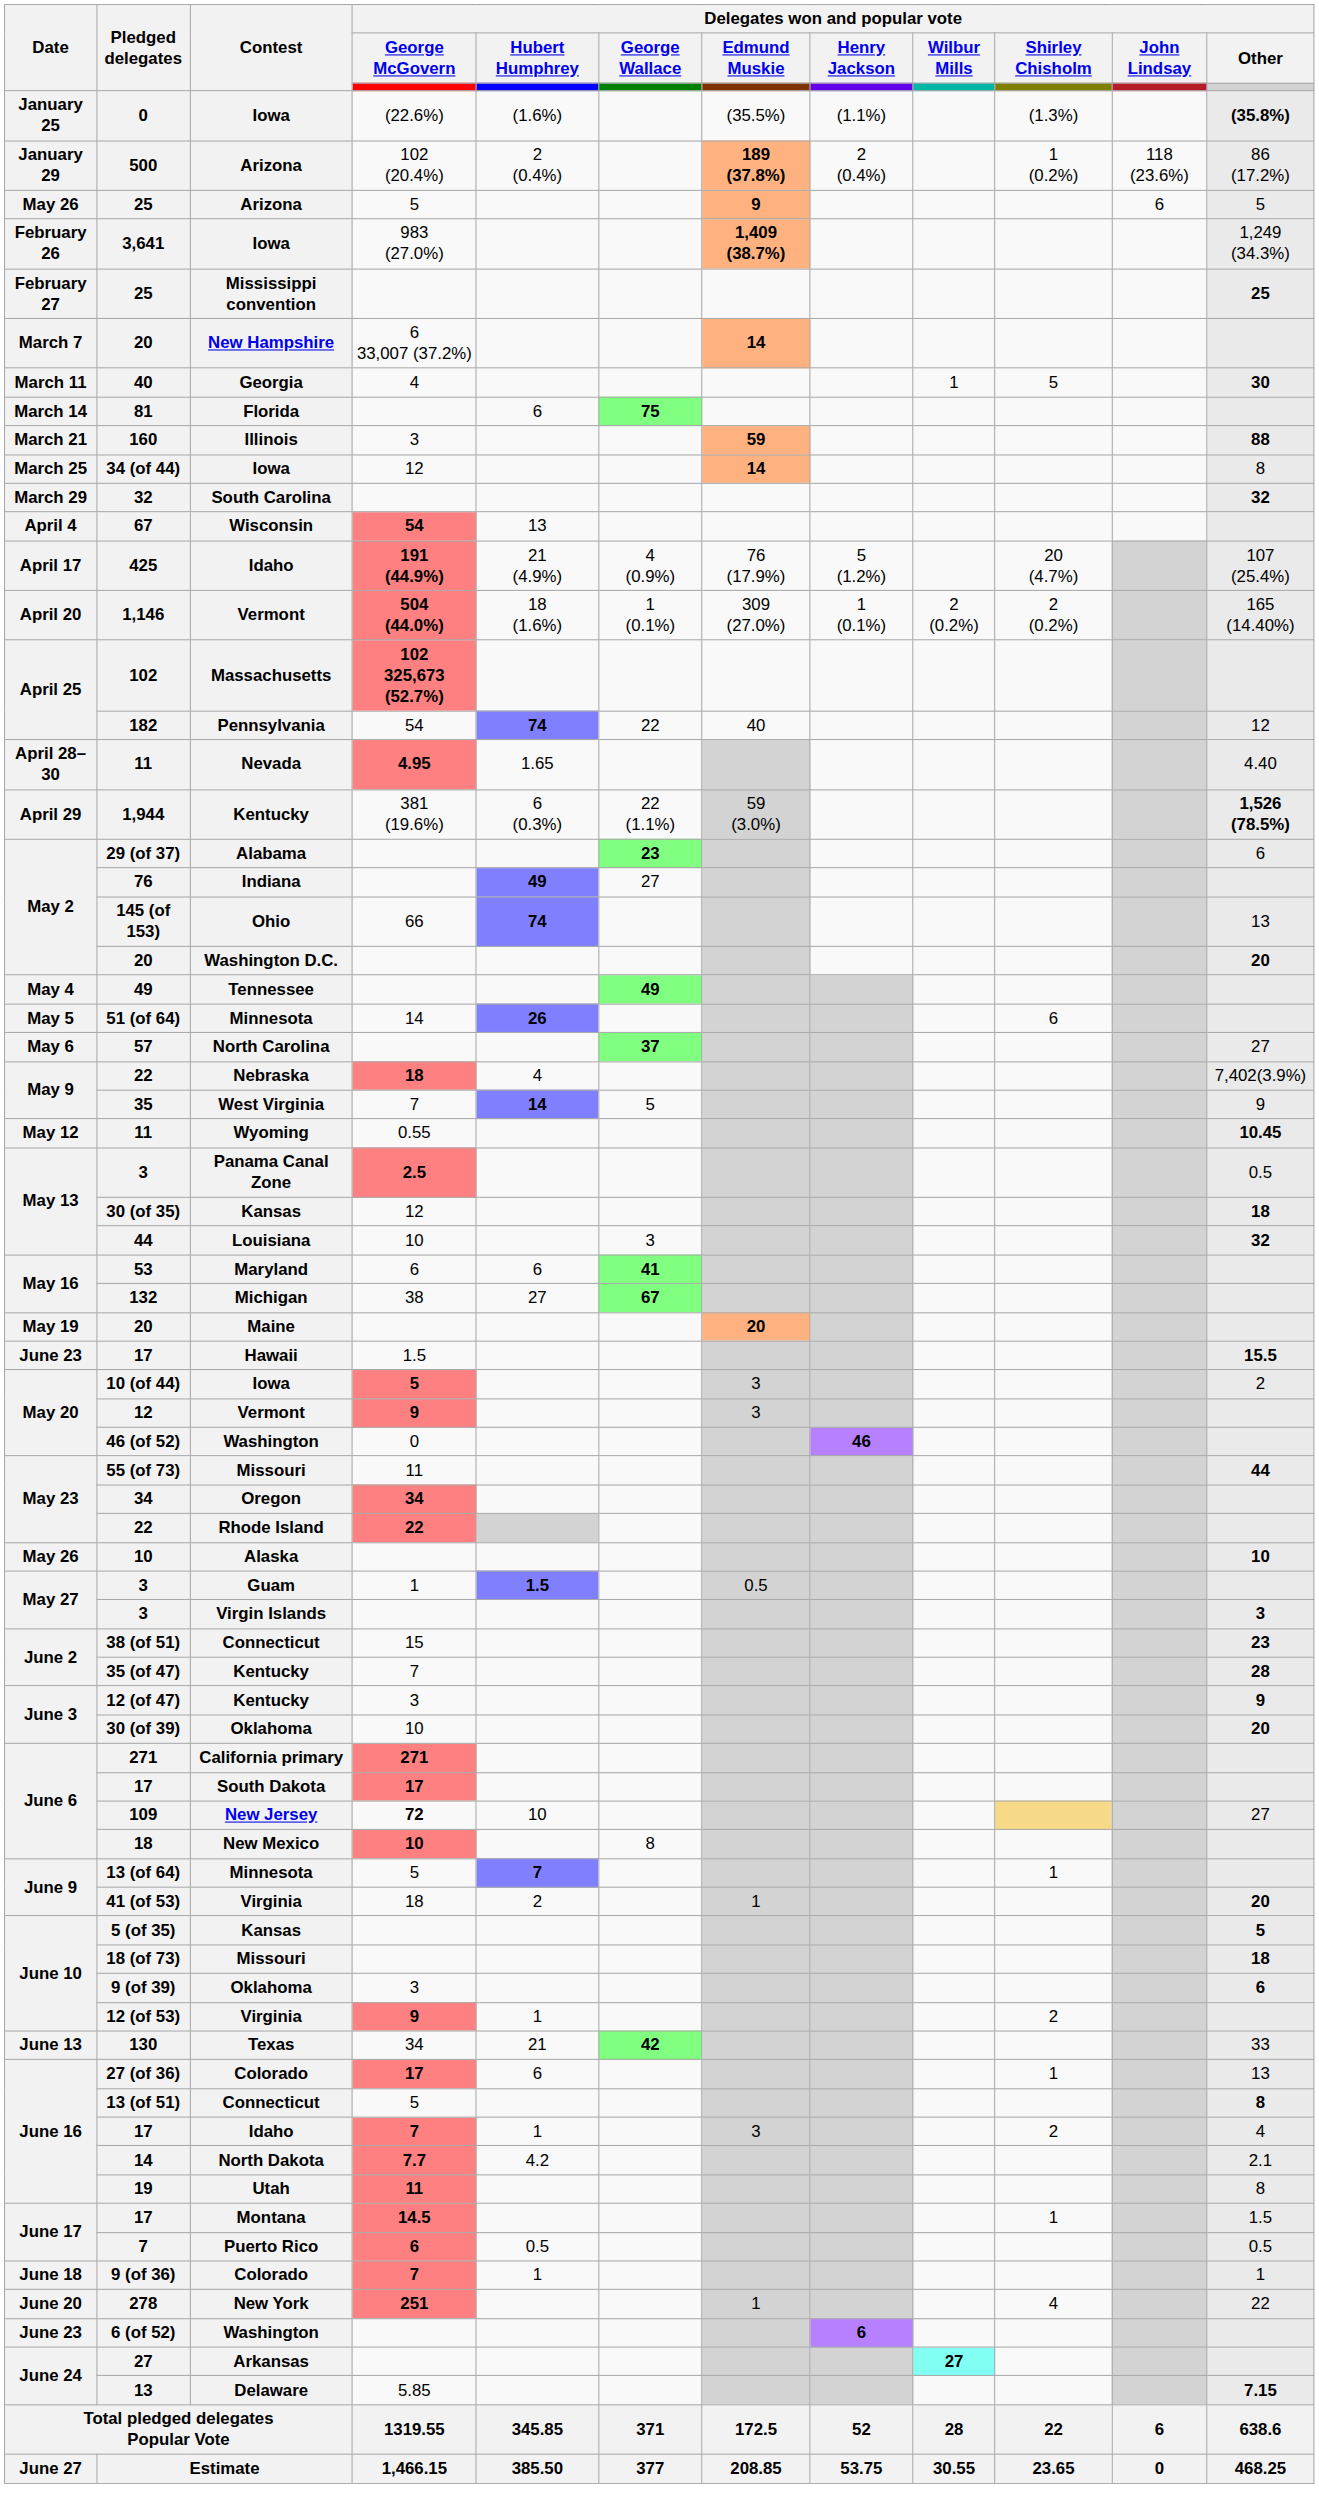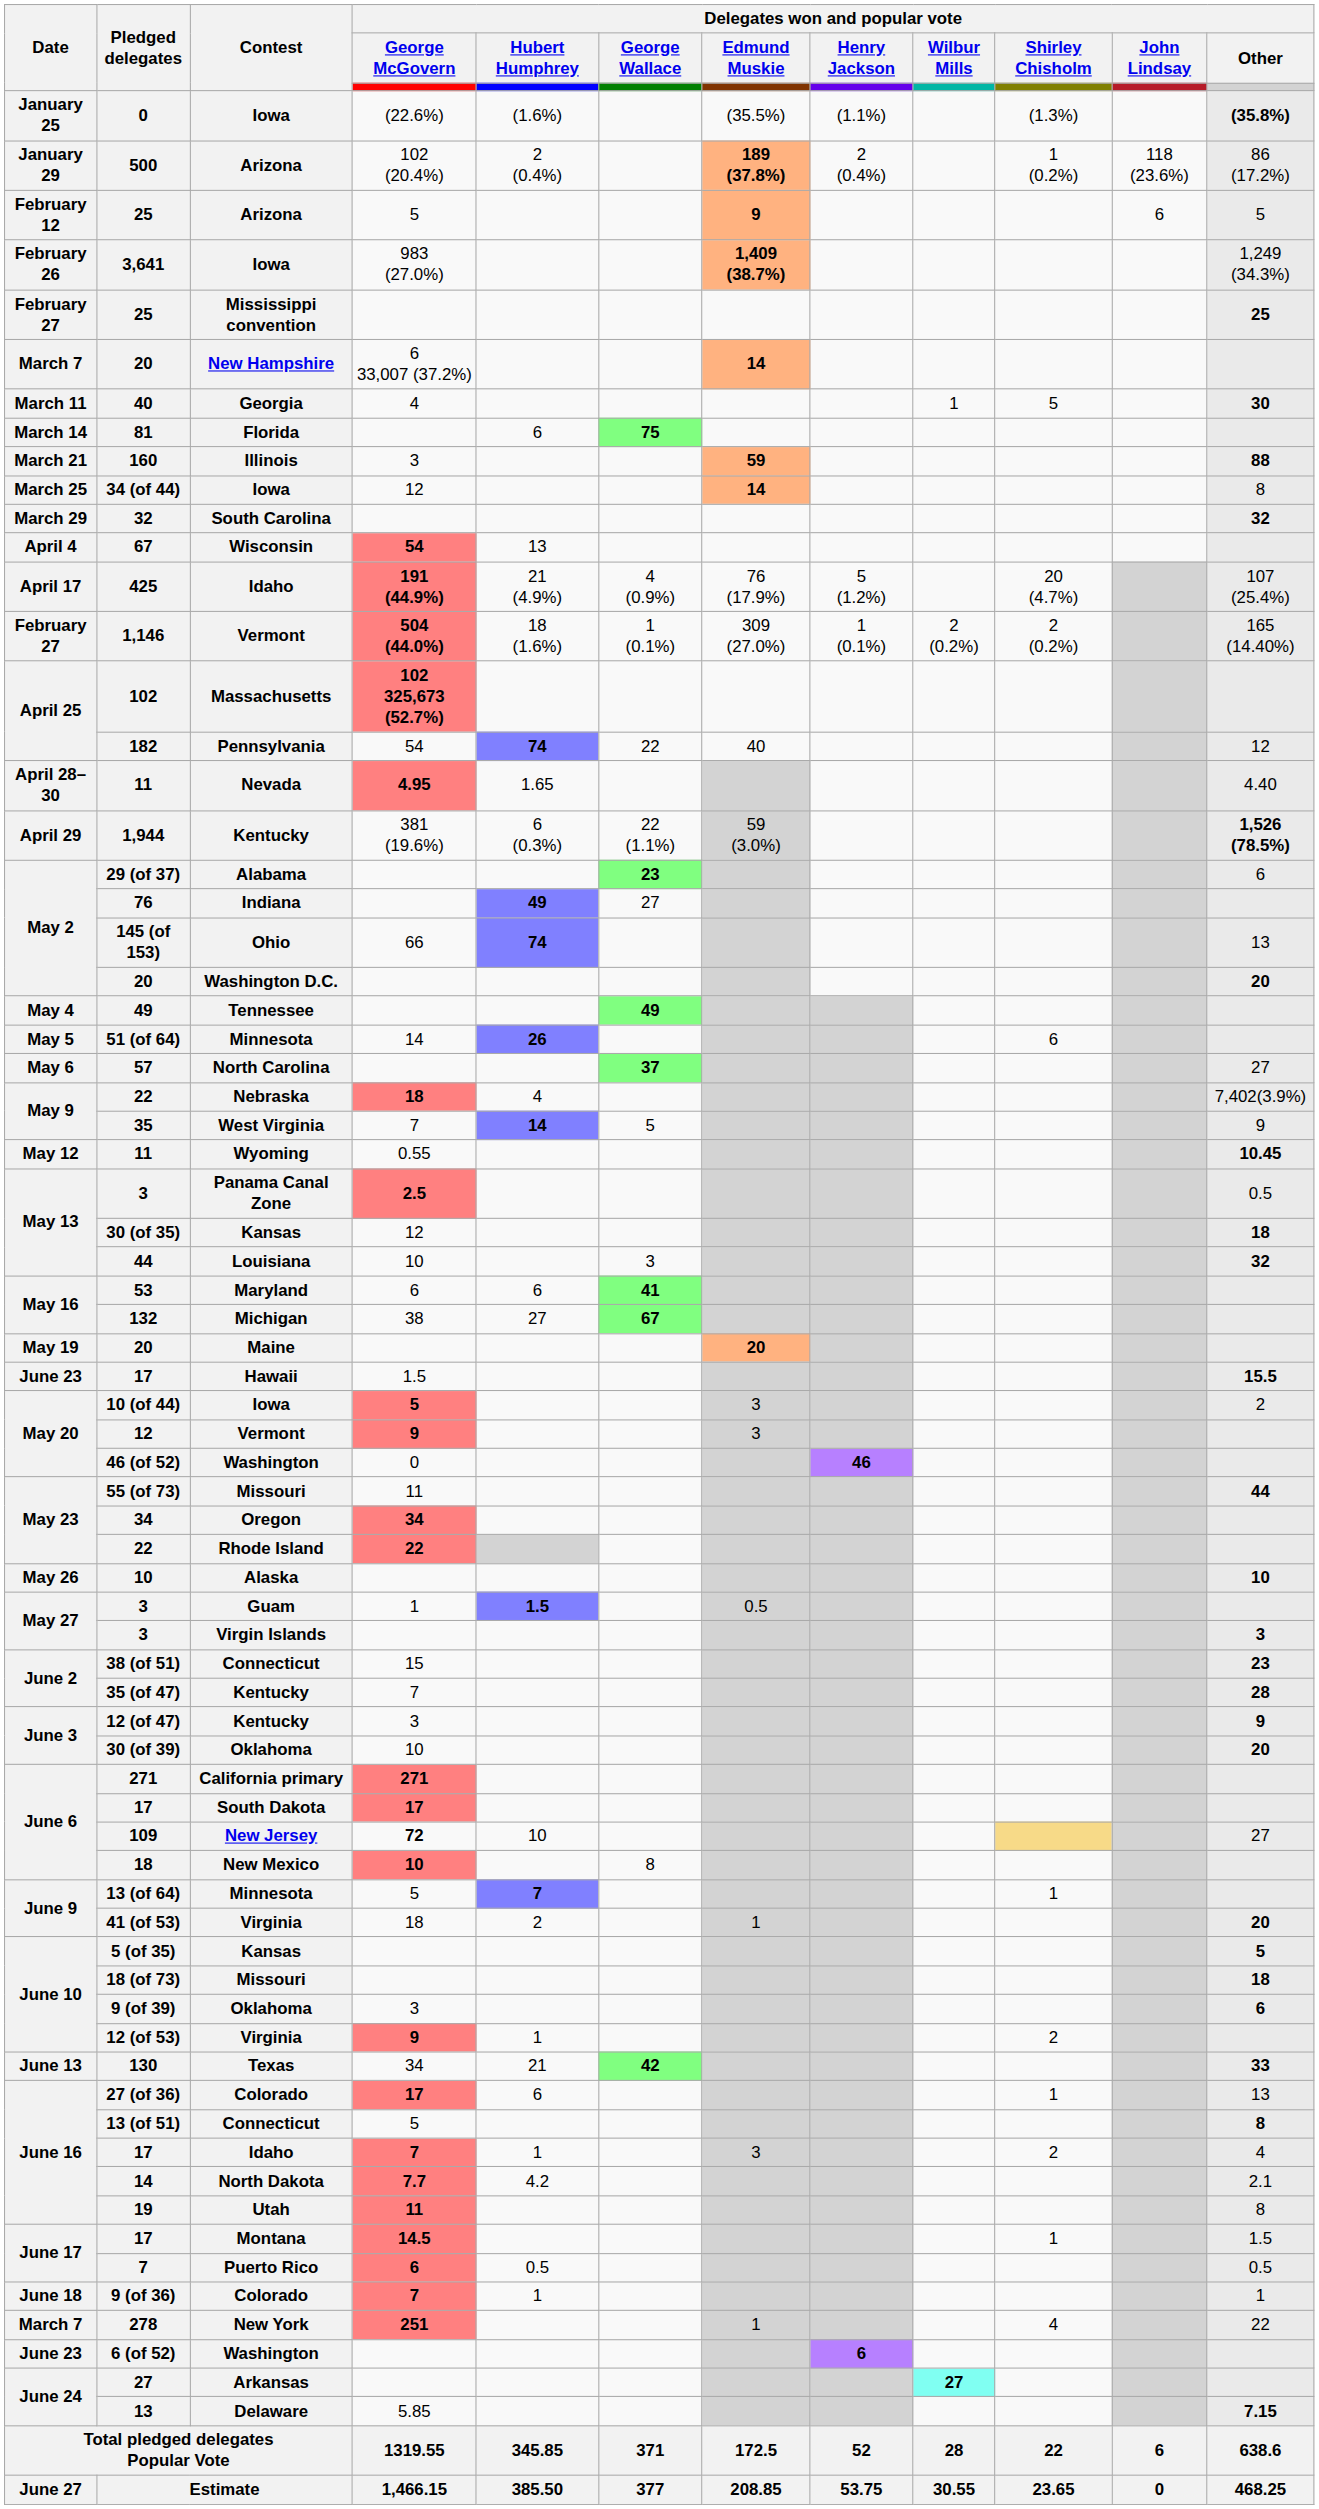25 / Arizona | Date: May 26 -> February 12
1,146 | Date: April 20 -> February 27
130 | Delegates won and popular vote / Other: normal -> bold
278 | Date: June 20 -> March 7
